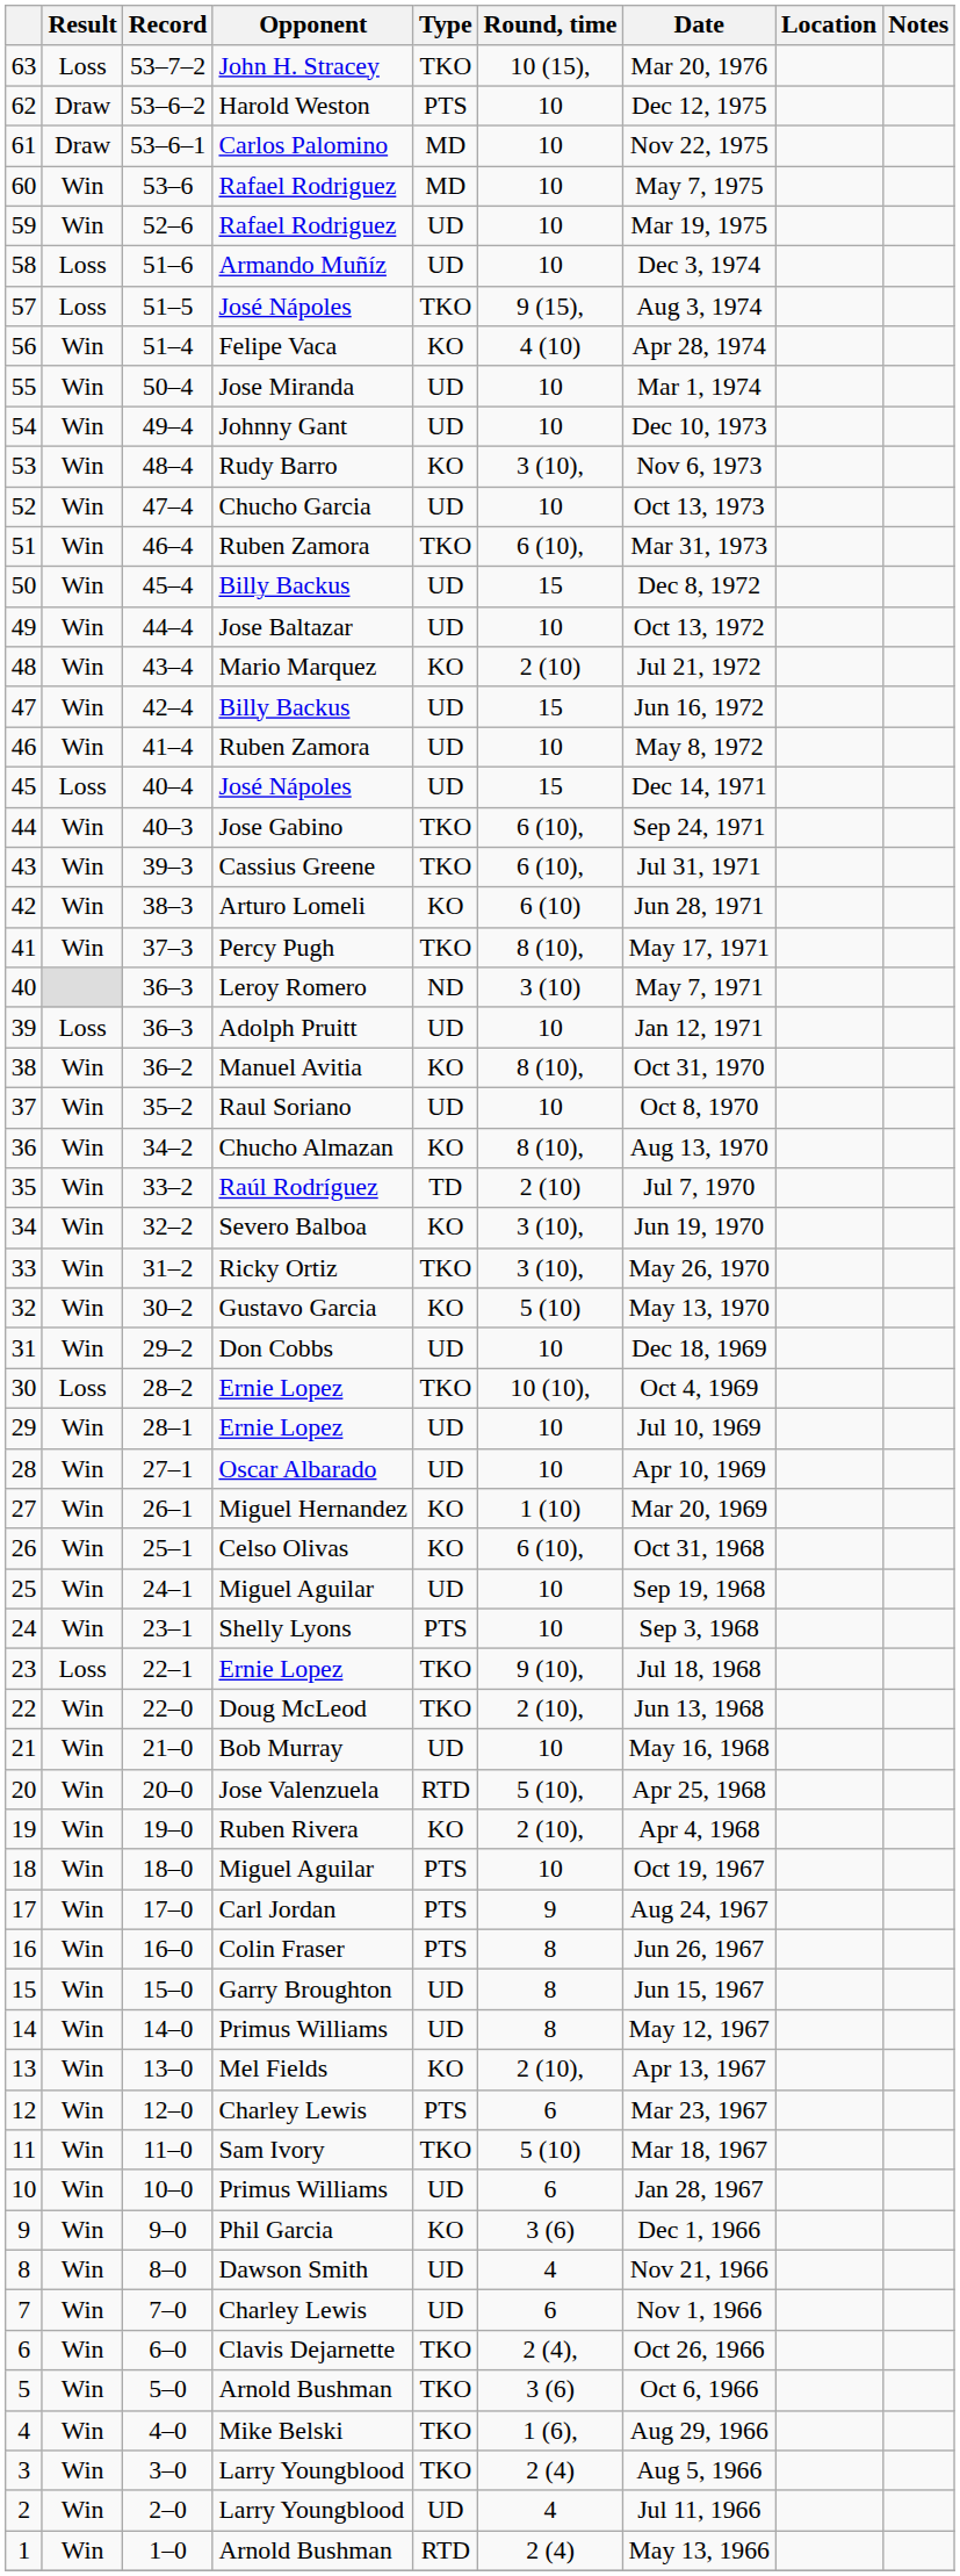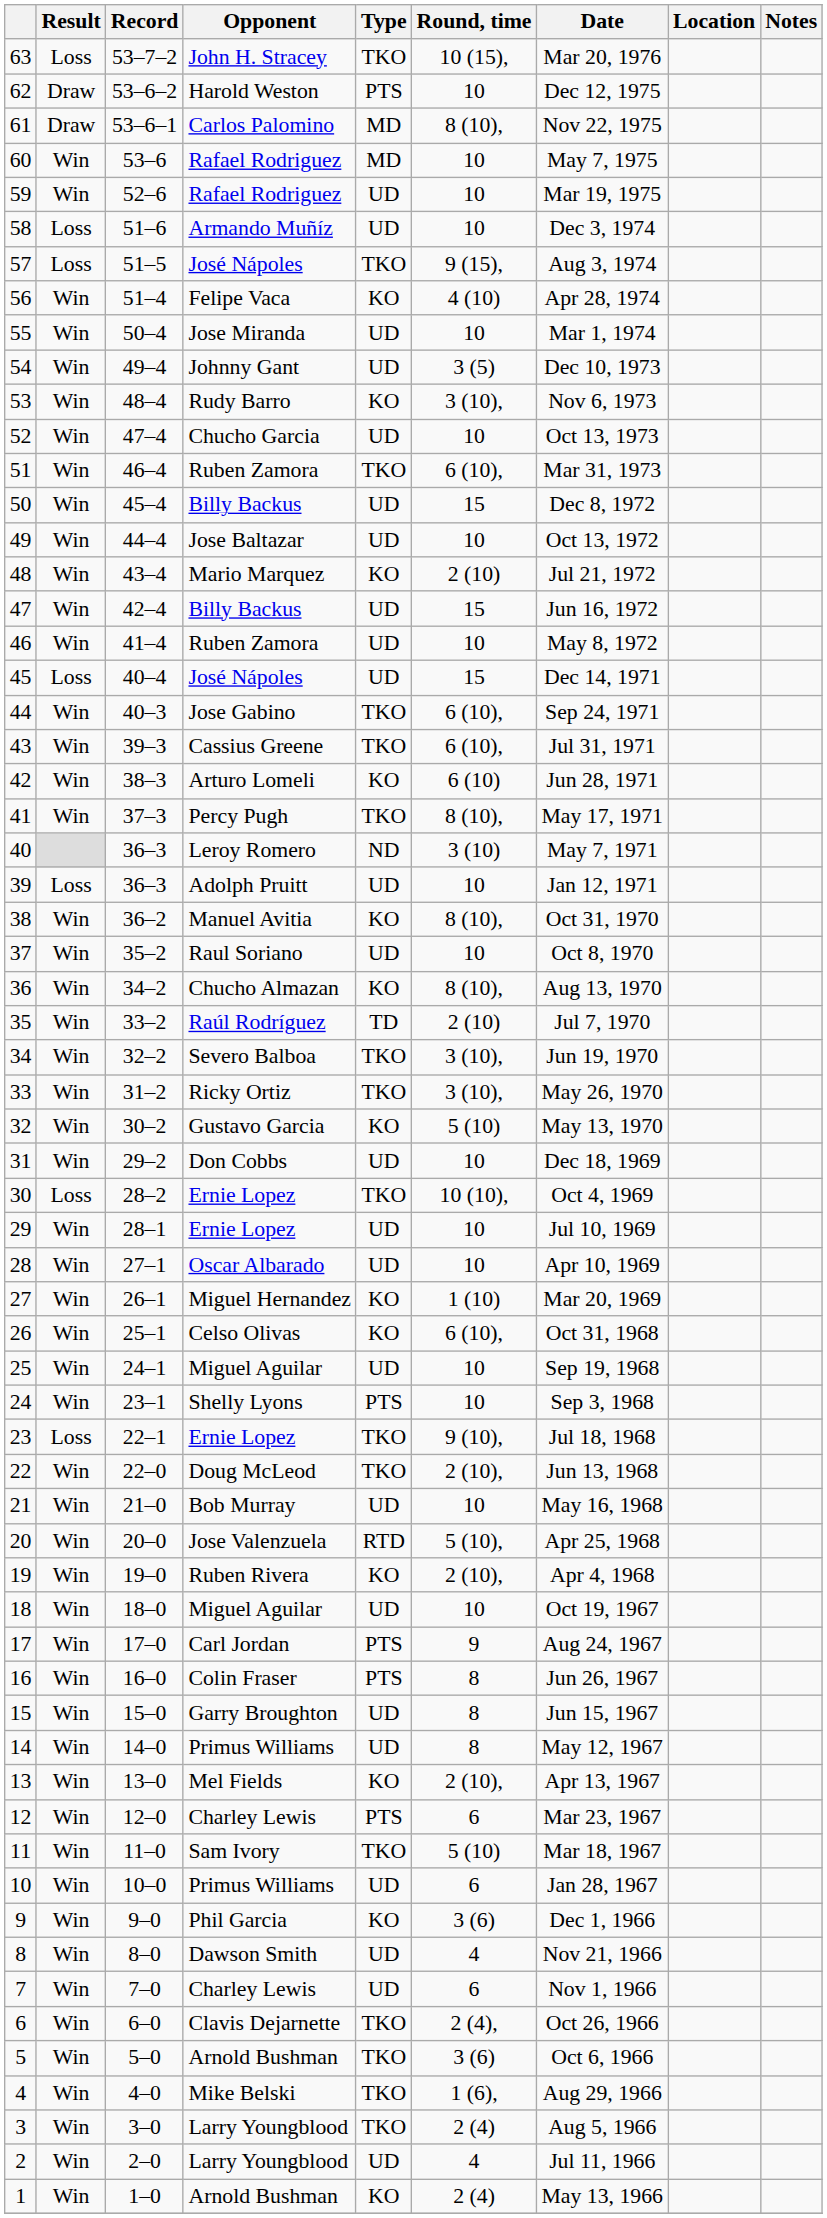61 | Round, time: 10 -> 8 (10),
54 | Round, time: 10 -> 3 (5)
34 | Type: KO -> TKO
18 | Type: PTS -> UD
1 | Type: RTD -> KO
